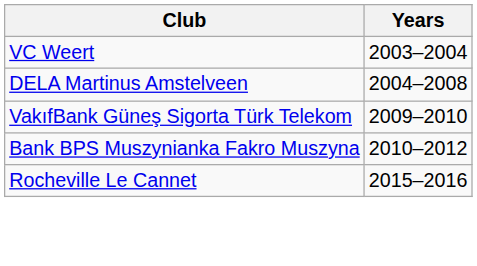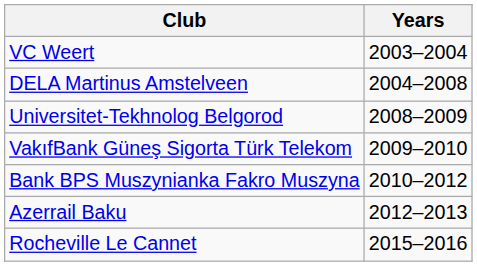+ row: Universitet-Tekhnolog Belgorod | 2008–2009
+ row: Azerrail Baku | 2012–2013
